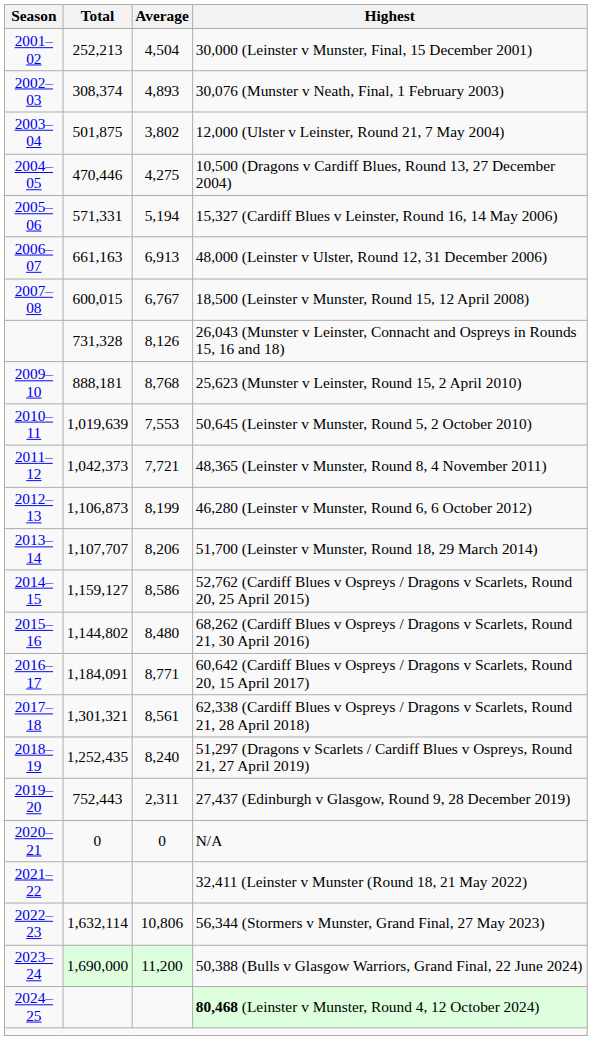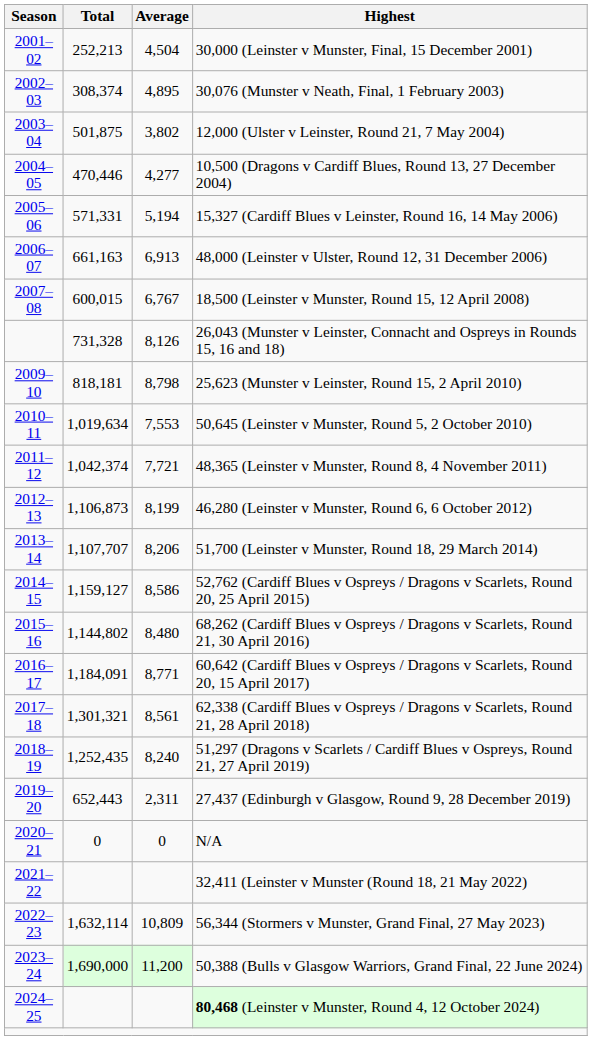30,076 (Munster v Neath, Final, 1 February 2003) | Average: 4,893 -> 4,895
10,500 (Dragons v Cardiff Blues, Round 13, 27 December 2004) | Average: 4,275 -> 4,277
25,623 (Munster v Leinster, Round 15, 2 April 2010) | Total: 888,181 -> 818,181
25,623 (Munster v Leinster, Round 15, 2 April 2010) | Average: 8,768 -> 8,798
50,645 (Leinster v Munster, Round 5, 2 October 2010) | Total: 1,019,639 -> 1,019,634
48,365 (Leinster v Munster, Round 8, 4 November 2011) | Total: 1,042,373 -> 1,042,374
27,437 (Edinburgh v Glasgow, Round 9, 28 December 2019) | Total: 752,443 -> 652,443
56,344 (Stormers v Munster, Grand Final, 27 May 2023) | Average: 10,806 -> 10,809
